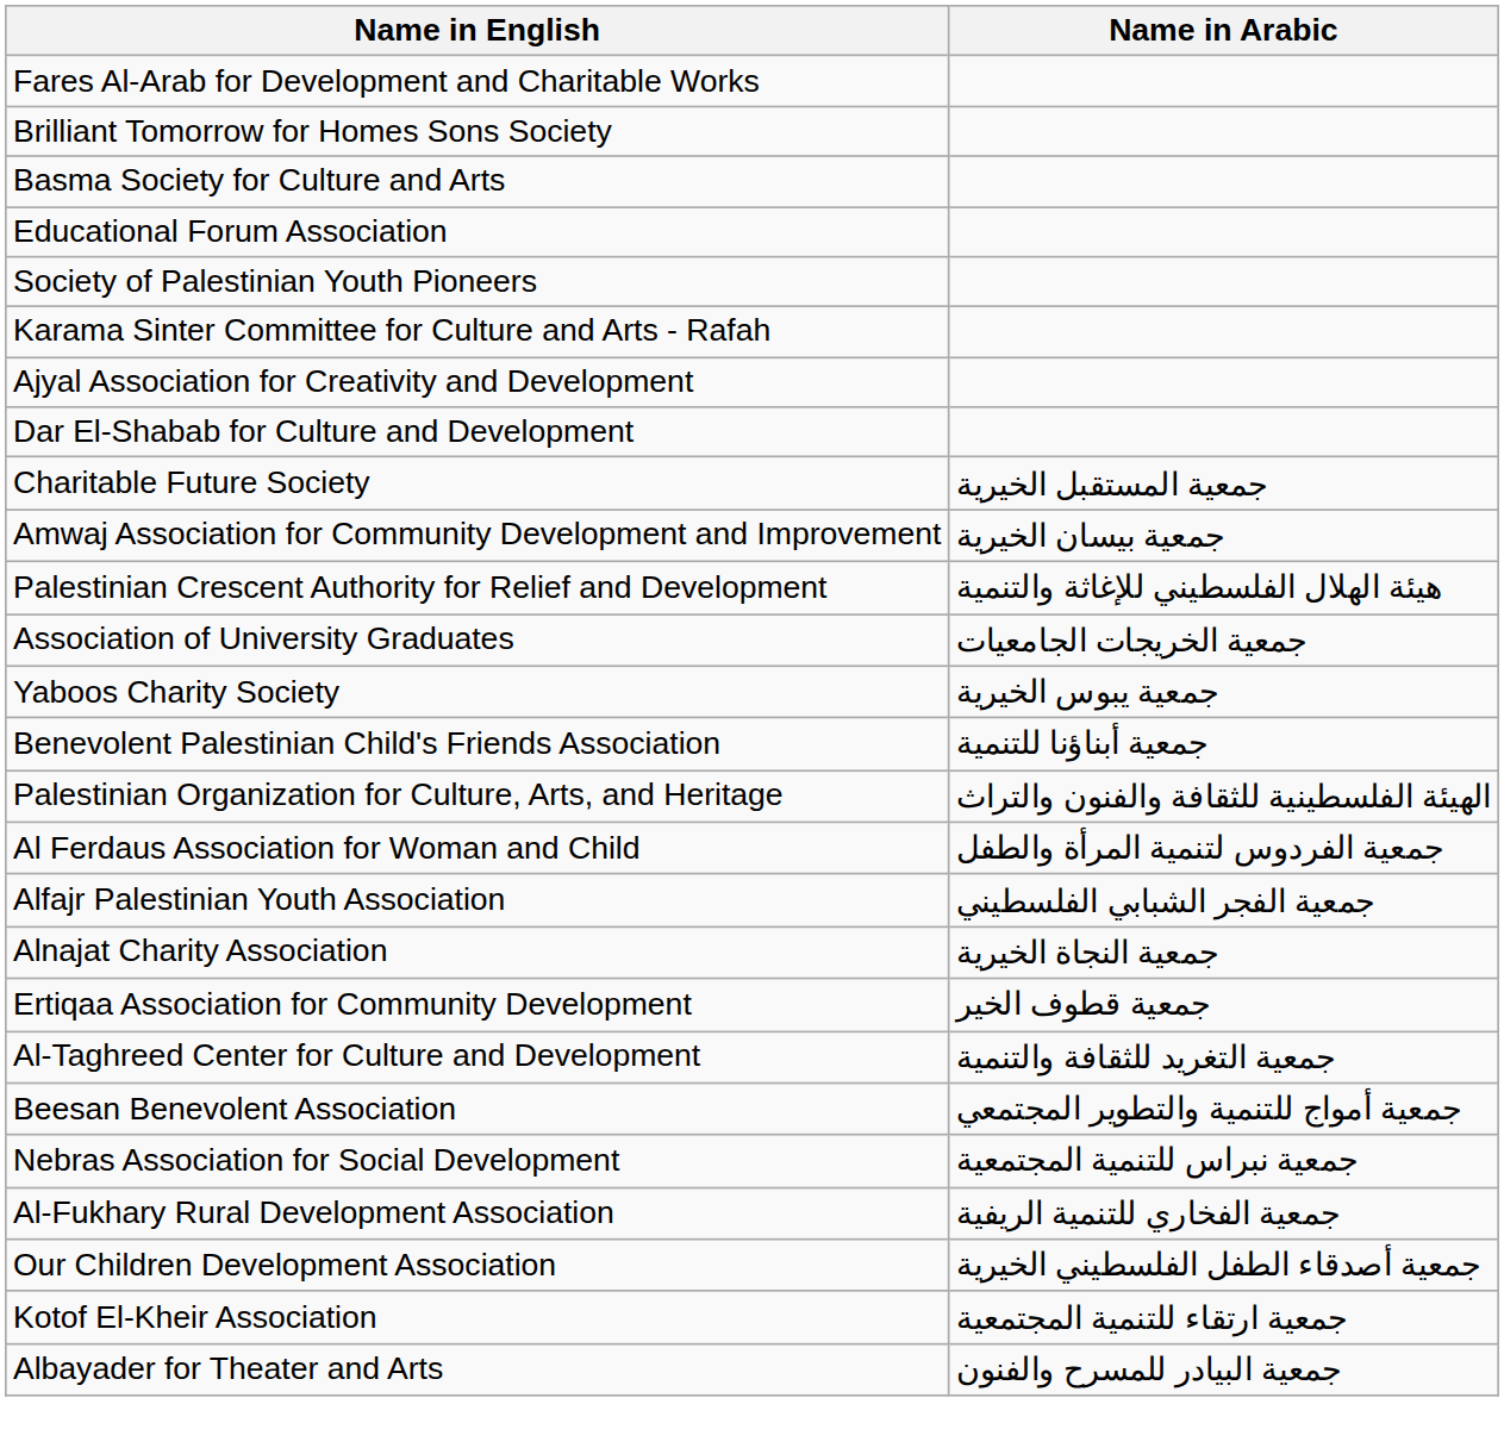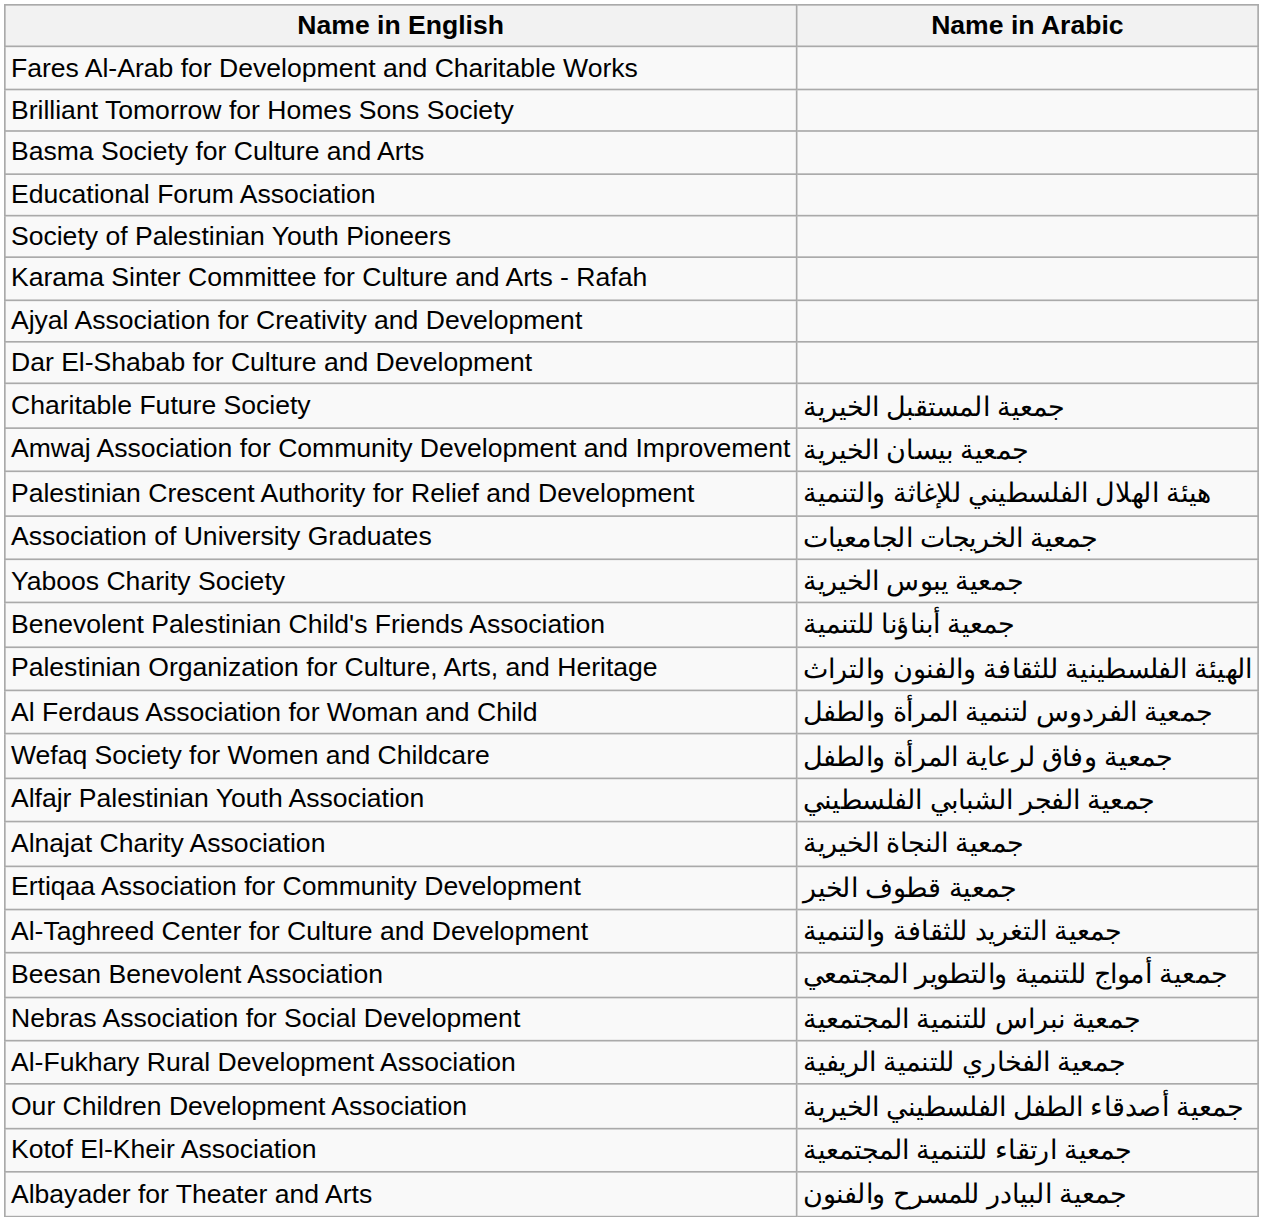+ row: Wefaq Society for Women and Childcare | جمعية وفاق لرعاية المرأة والطفل
